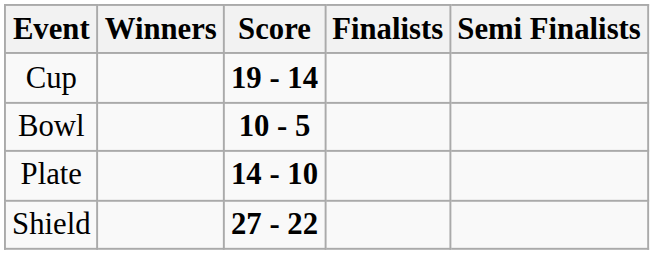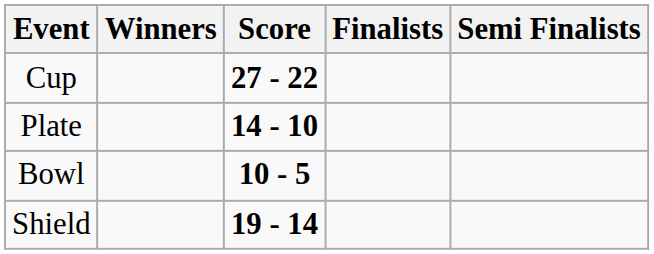Cup | Score: 19 - 14 -> 27 - 22
rows swapped: Plate <-> Bowl
Shield | Score: 27 - 22 -> 19 - 14
